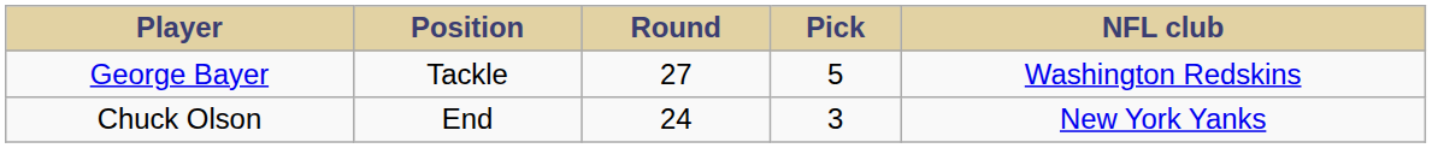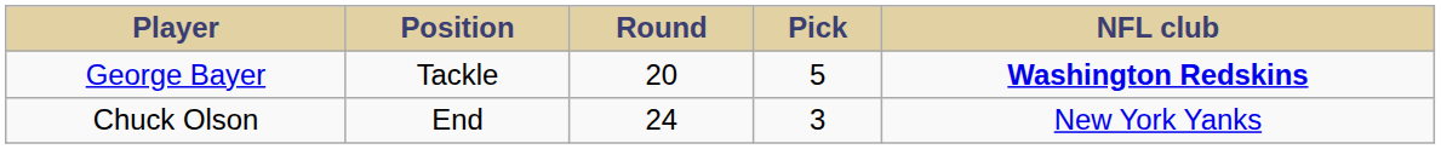George Bayer | Round: 27 -> 20
George Bayer | NFL club: normal -> bold
